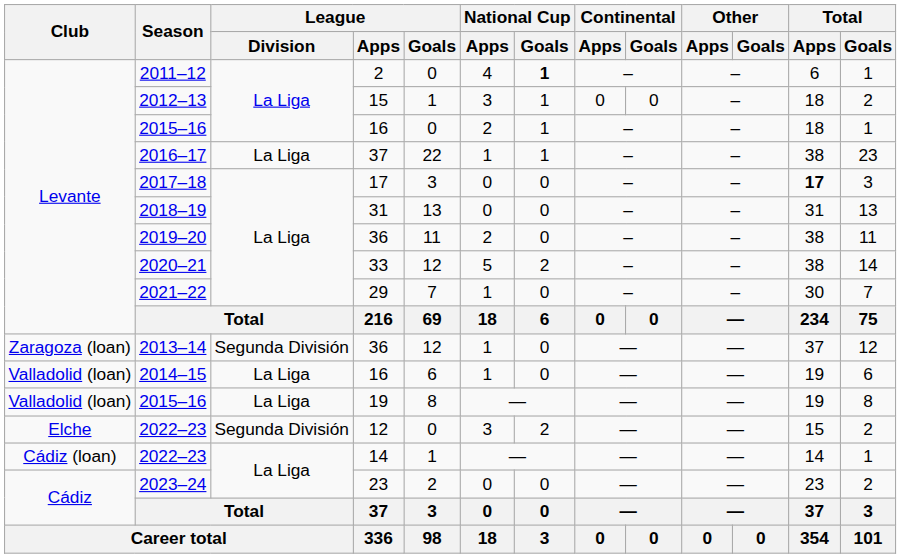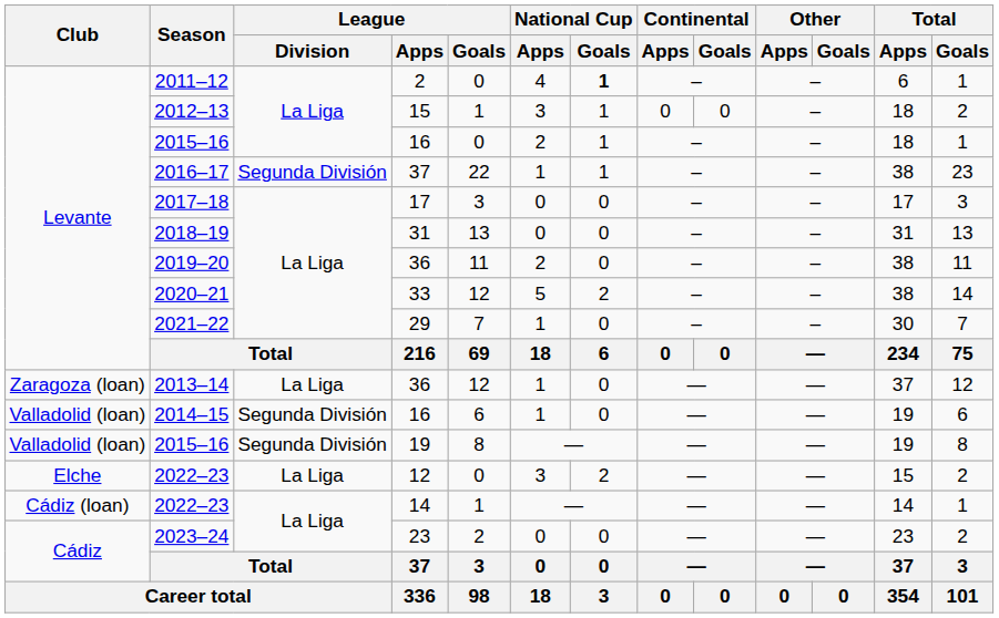2016–17 | League / Division: La Liga -> Segunda División
2017–18 | Total / Apps: bold -> normal
2013–14 | League / Division: Segunda División -> La Liga
2014–15 | League / Division: La Liga -> Segunda División
2015–16 / 19 | League / Division: La Liga -> Segunda División
2022–23 / 12 | League / Division: Segunda División -> La Liga
